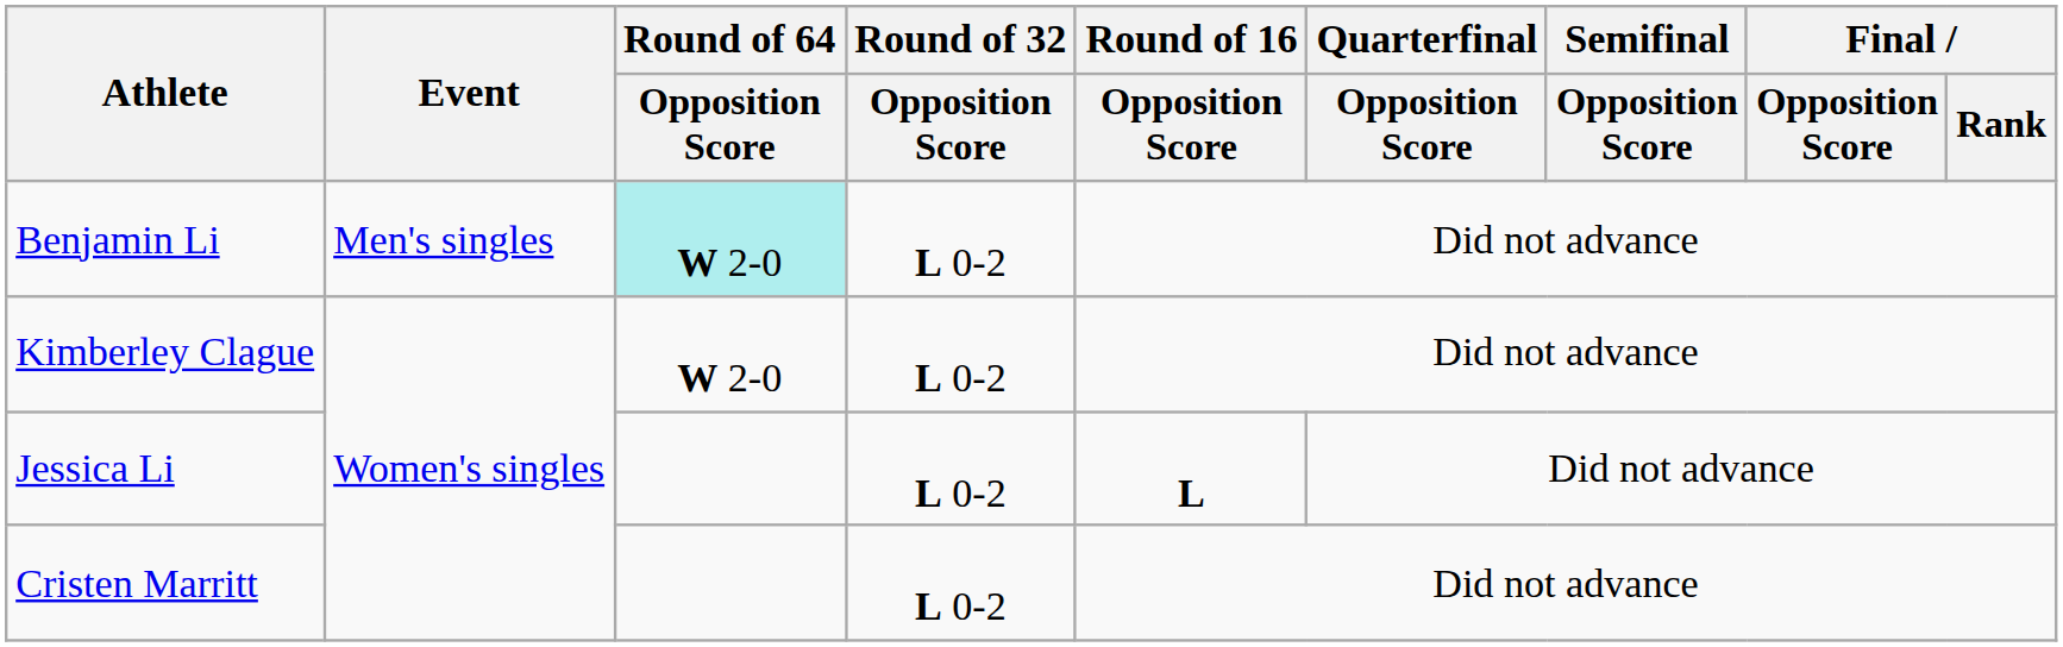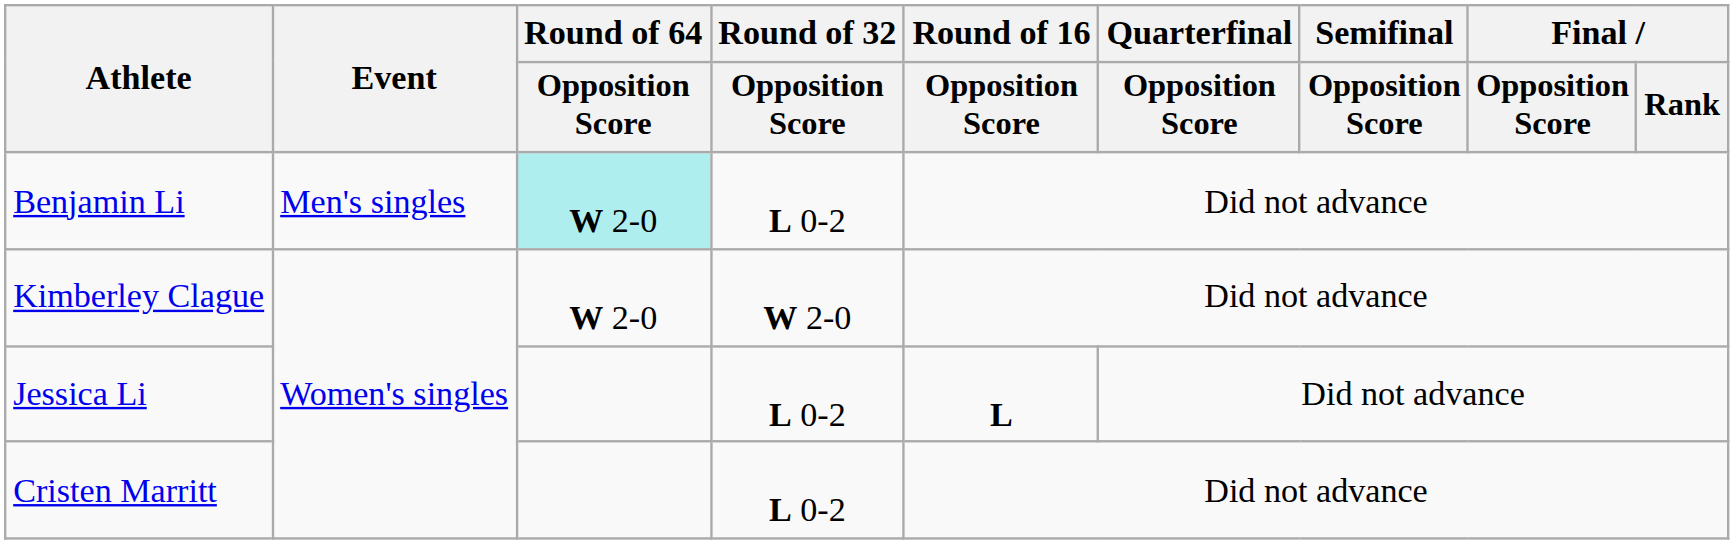Kimberley Clague | Round of 32 / Opposition Score: L 0-2 -> W 2-0
